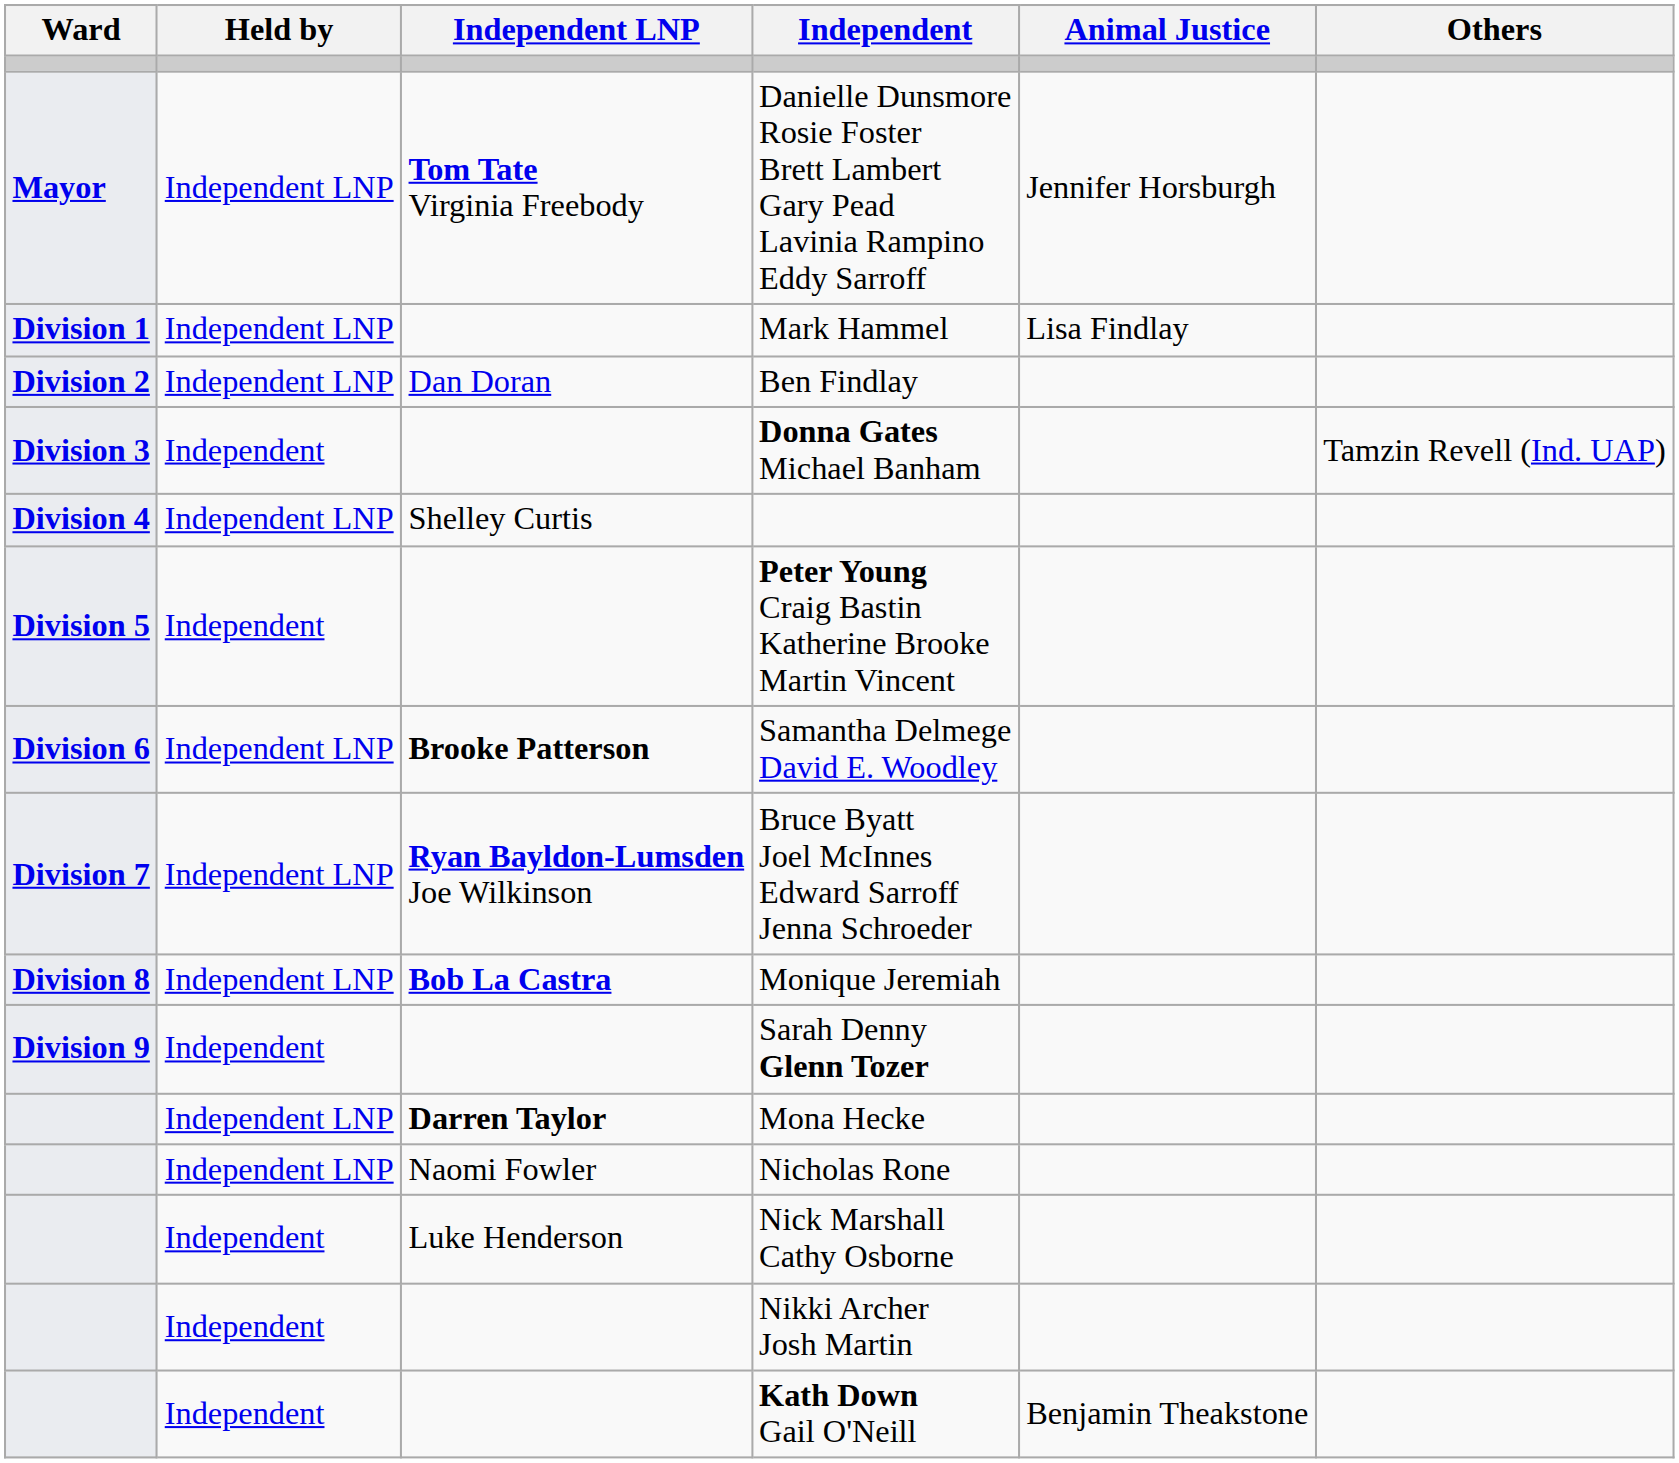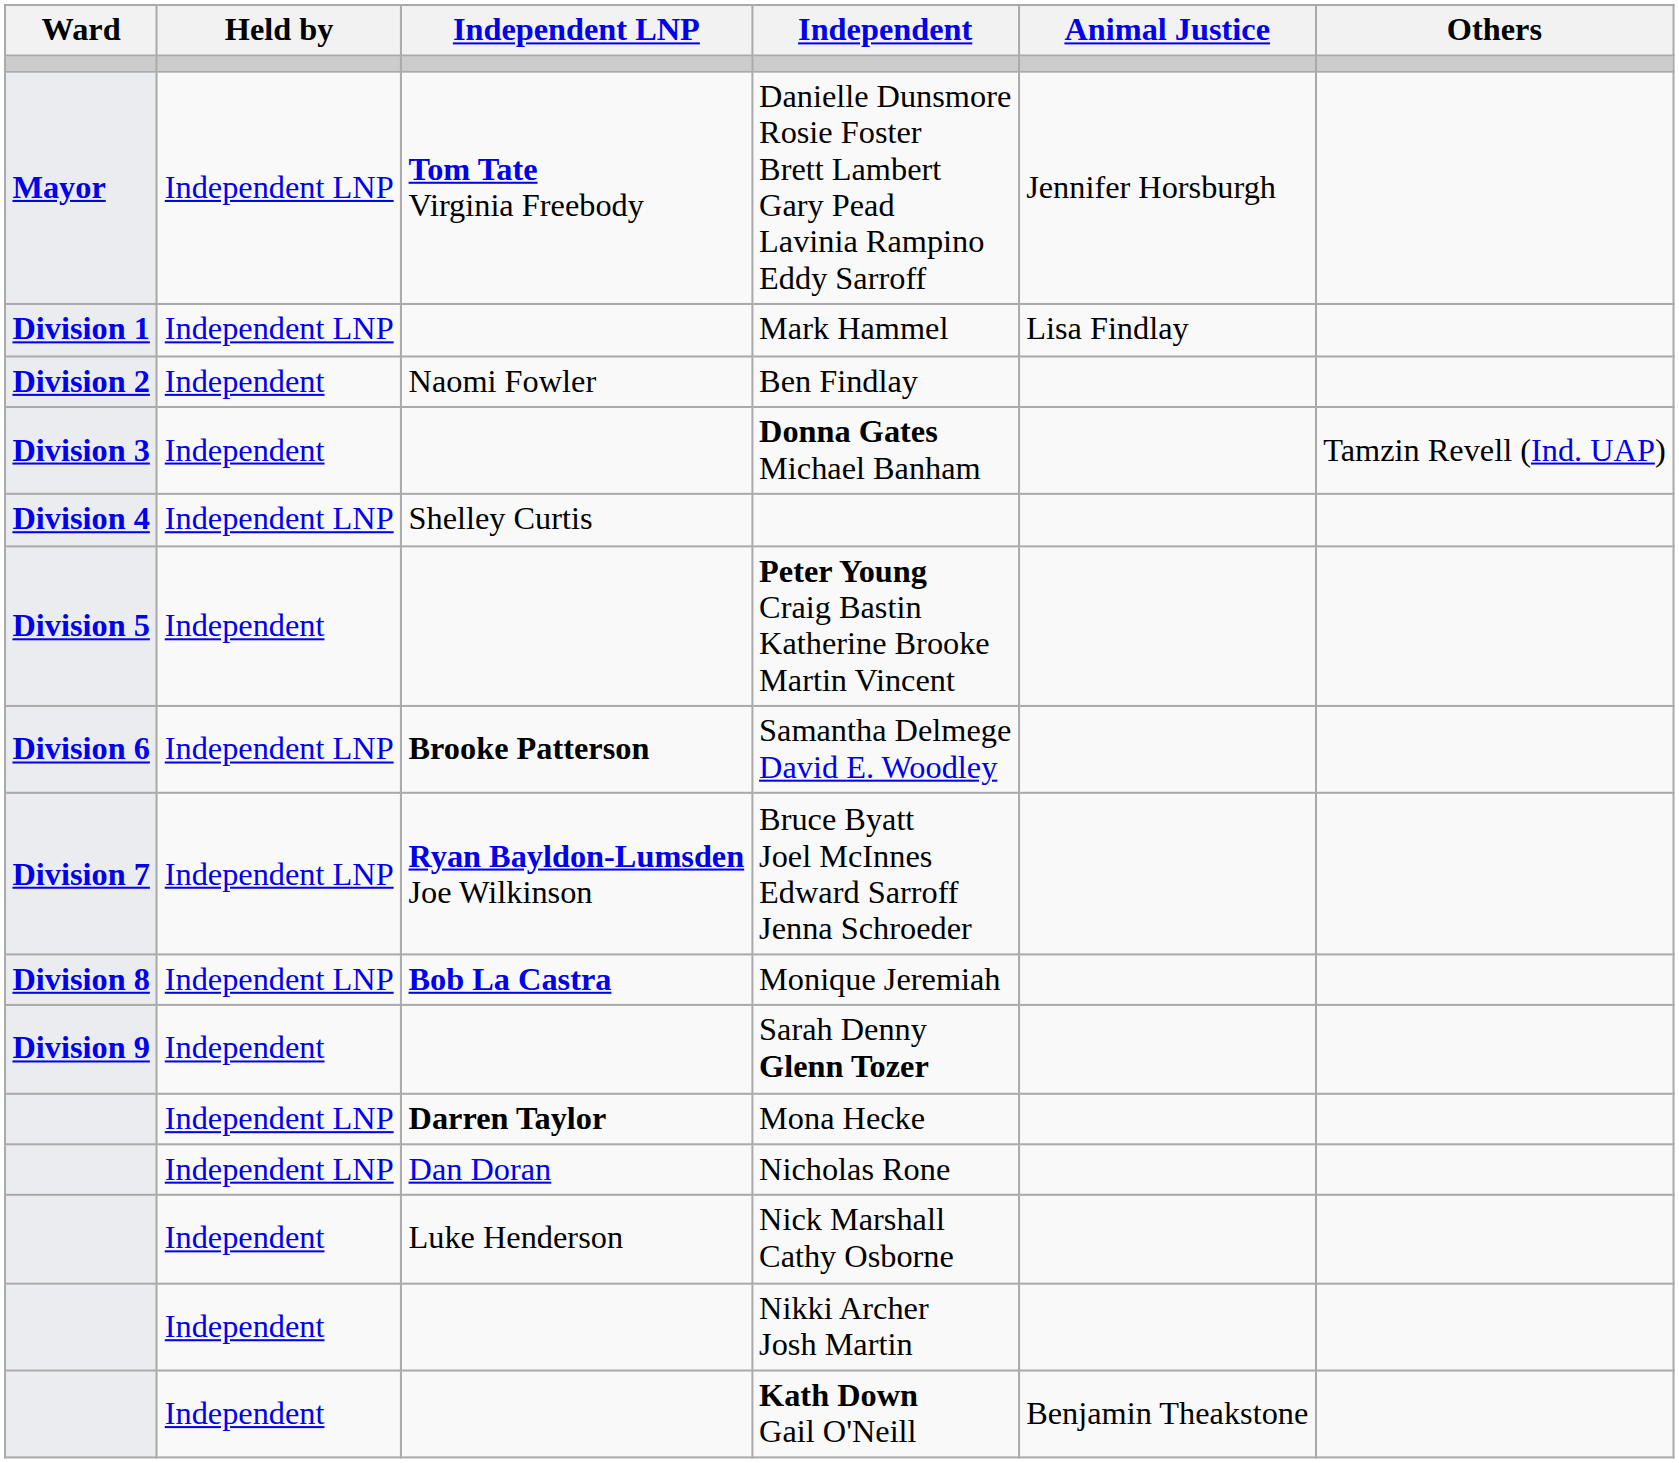Ben Findlay | Held by: Independent LNP -> Independent
Ben Findlay | Independent LNP: Dan Doran -> Naomi Fowler
Nicholas Rone | Independent LNP: Naomi Fowler -> Dan Doran
